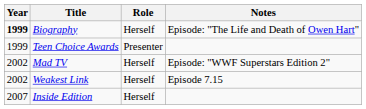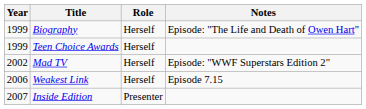Biography | Year: bold -> normal
Teen Choice Awards | Role: Presenter -> Herself
Weakest Link | Year: 2002 -> 2006
Inside Edition | Role: Herself -> Presenter
